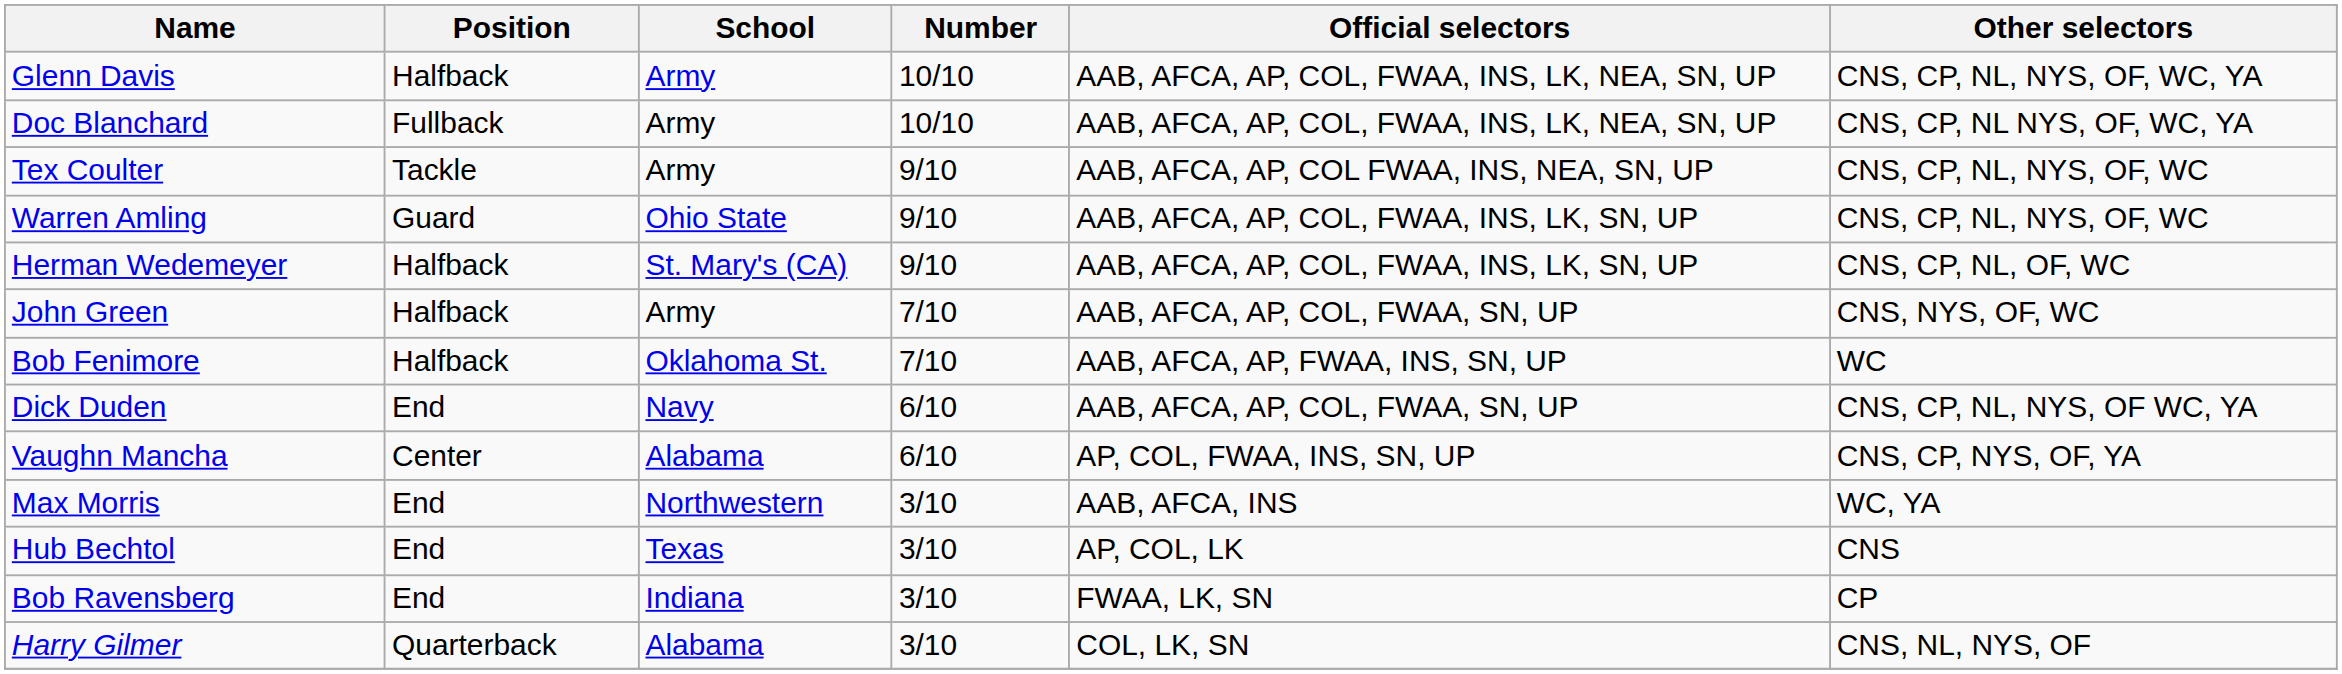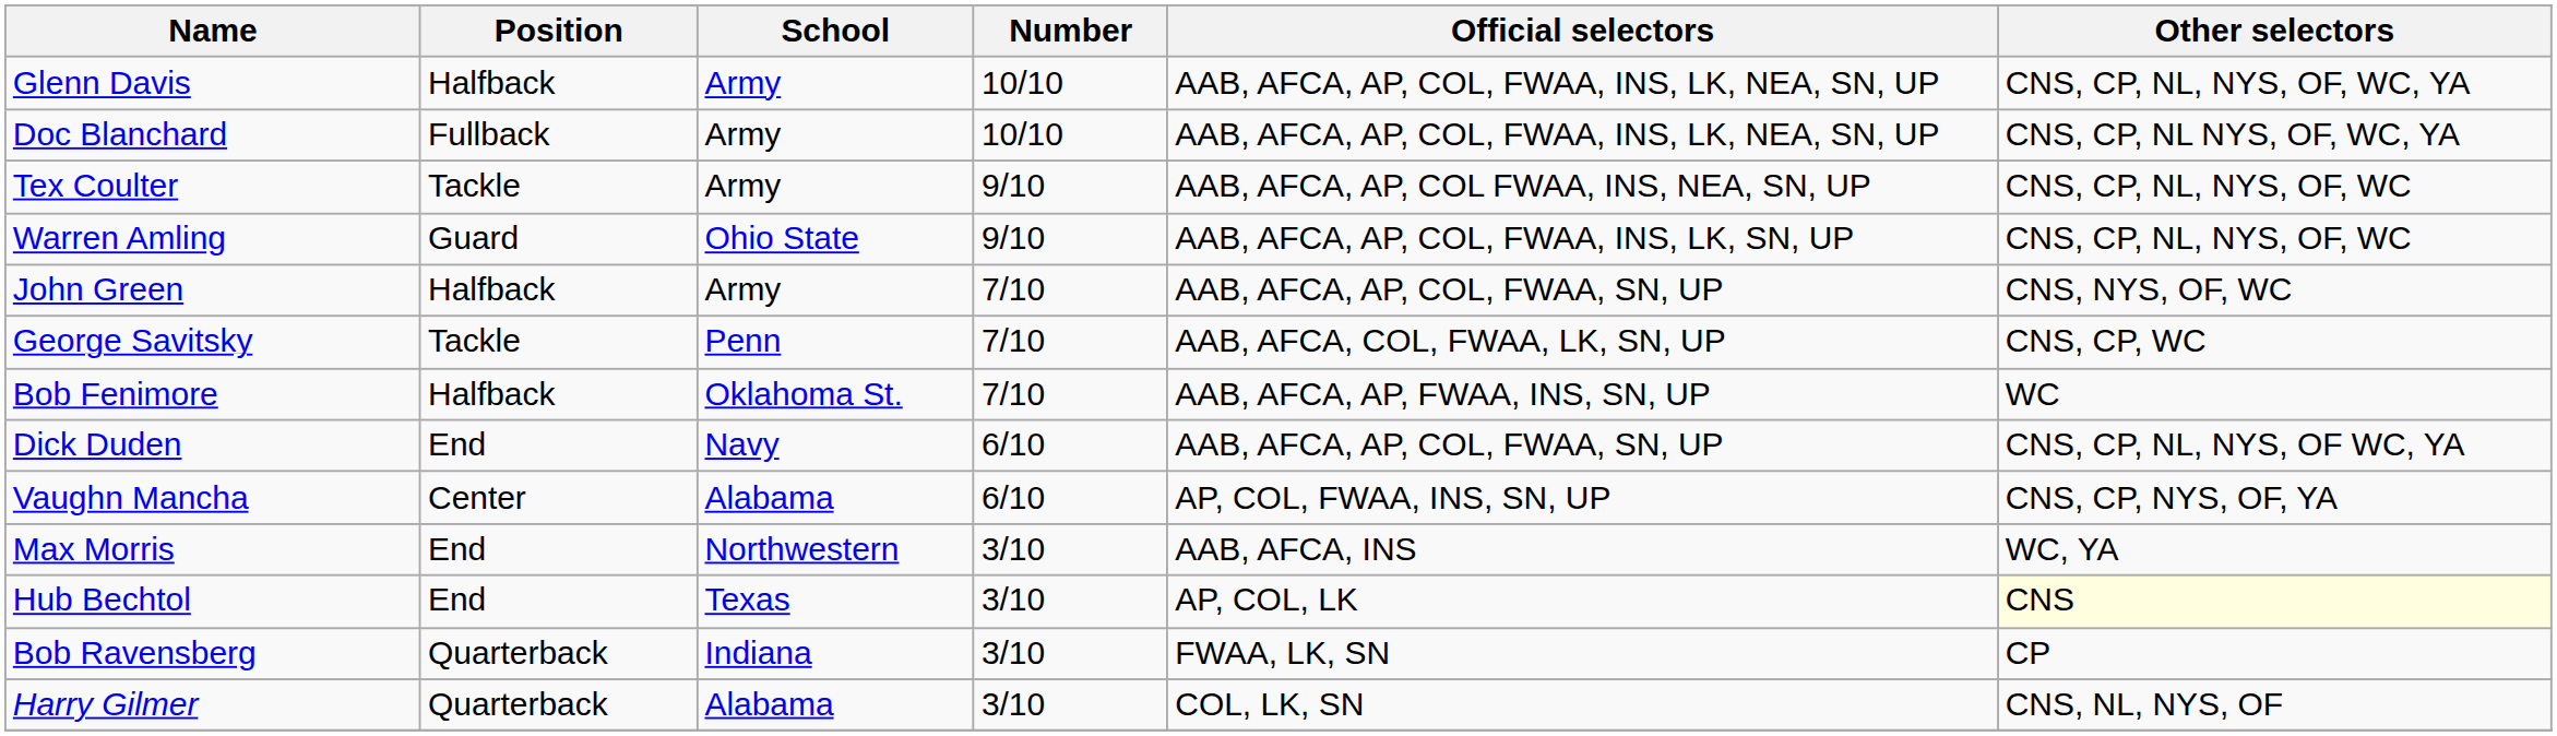- row: Herman Wedemeyer | Halfback | St. Mary's (CA) | 9/10 | AAB, AFCA, AP, COL, FWAA, INS, LK, SN, UP | CNS, CP, NL, OF, WC
+ row: George Savitsky | Tackle | Penn | 7/10 | AAB, AFCA, COL, FWAA, LK, SN, UP | CNS, CP, WC
Hub Bechtol | Other selectors: no background -> lightyellow background
Bob Ravensberg | Position: End -> Quarterback
